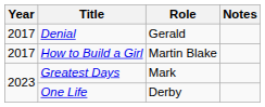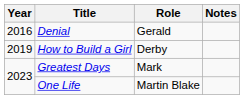Denial | Year: 2017 -> 2016
How to Build a Girl | Year: 2017 -> 2019
How to Build a Girl | Role: Martin Blake -> Derby
One Life | Role: Derby -> Martin Blake
